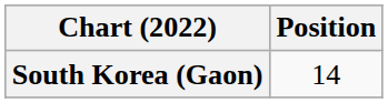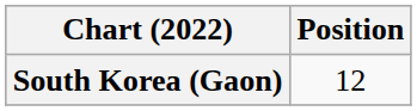South Korea (Gaon) | Position: 14 -> 12
